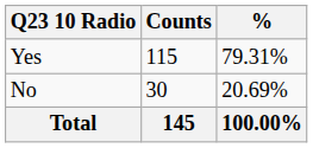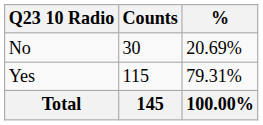rows swapped: Yes <-> No
